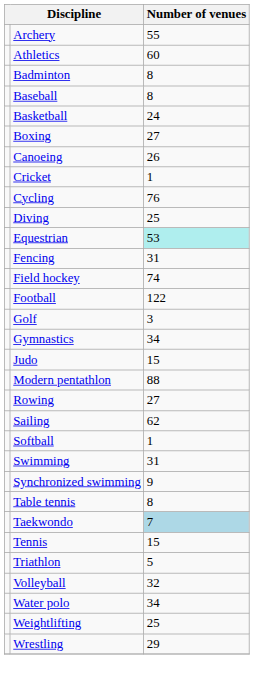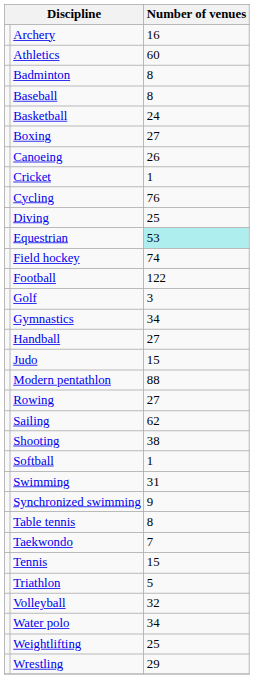Archery | Number of venues: 55 -> 16
- row: Fencing | 31
+ row: Handball | 27
+ row: Shooting | 38
Taekwondo | Number of venues: lightblue background -> no background
